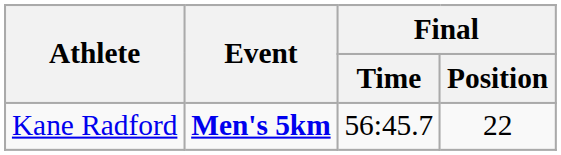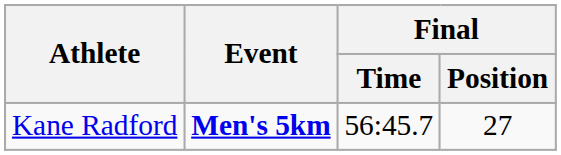Kane Radford | Final / Position: 22 -> 27
